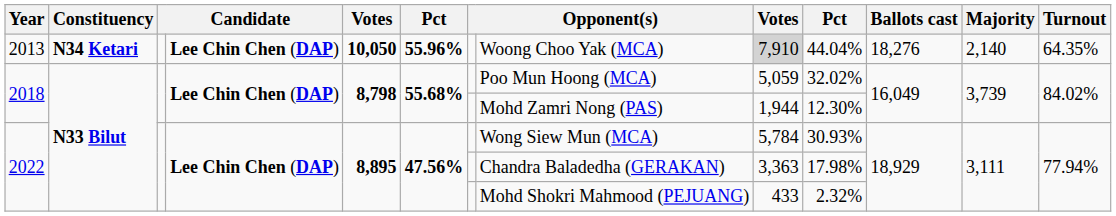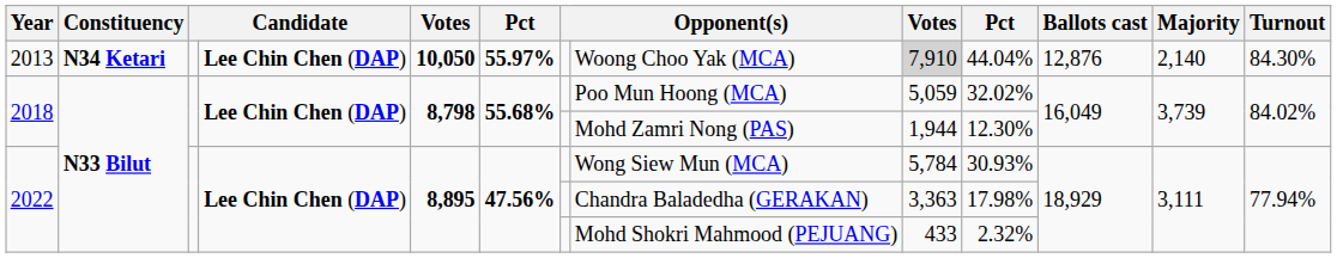2013 | column 6: 55.96% -> 55.97%
2013 | Ballots cast: 18,276 -> 12,876
2013 | Turnout: 64.35% -> 84.30%
